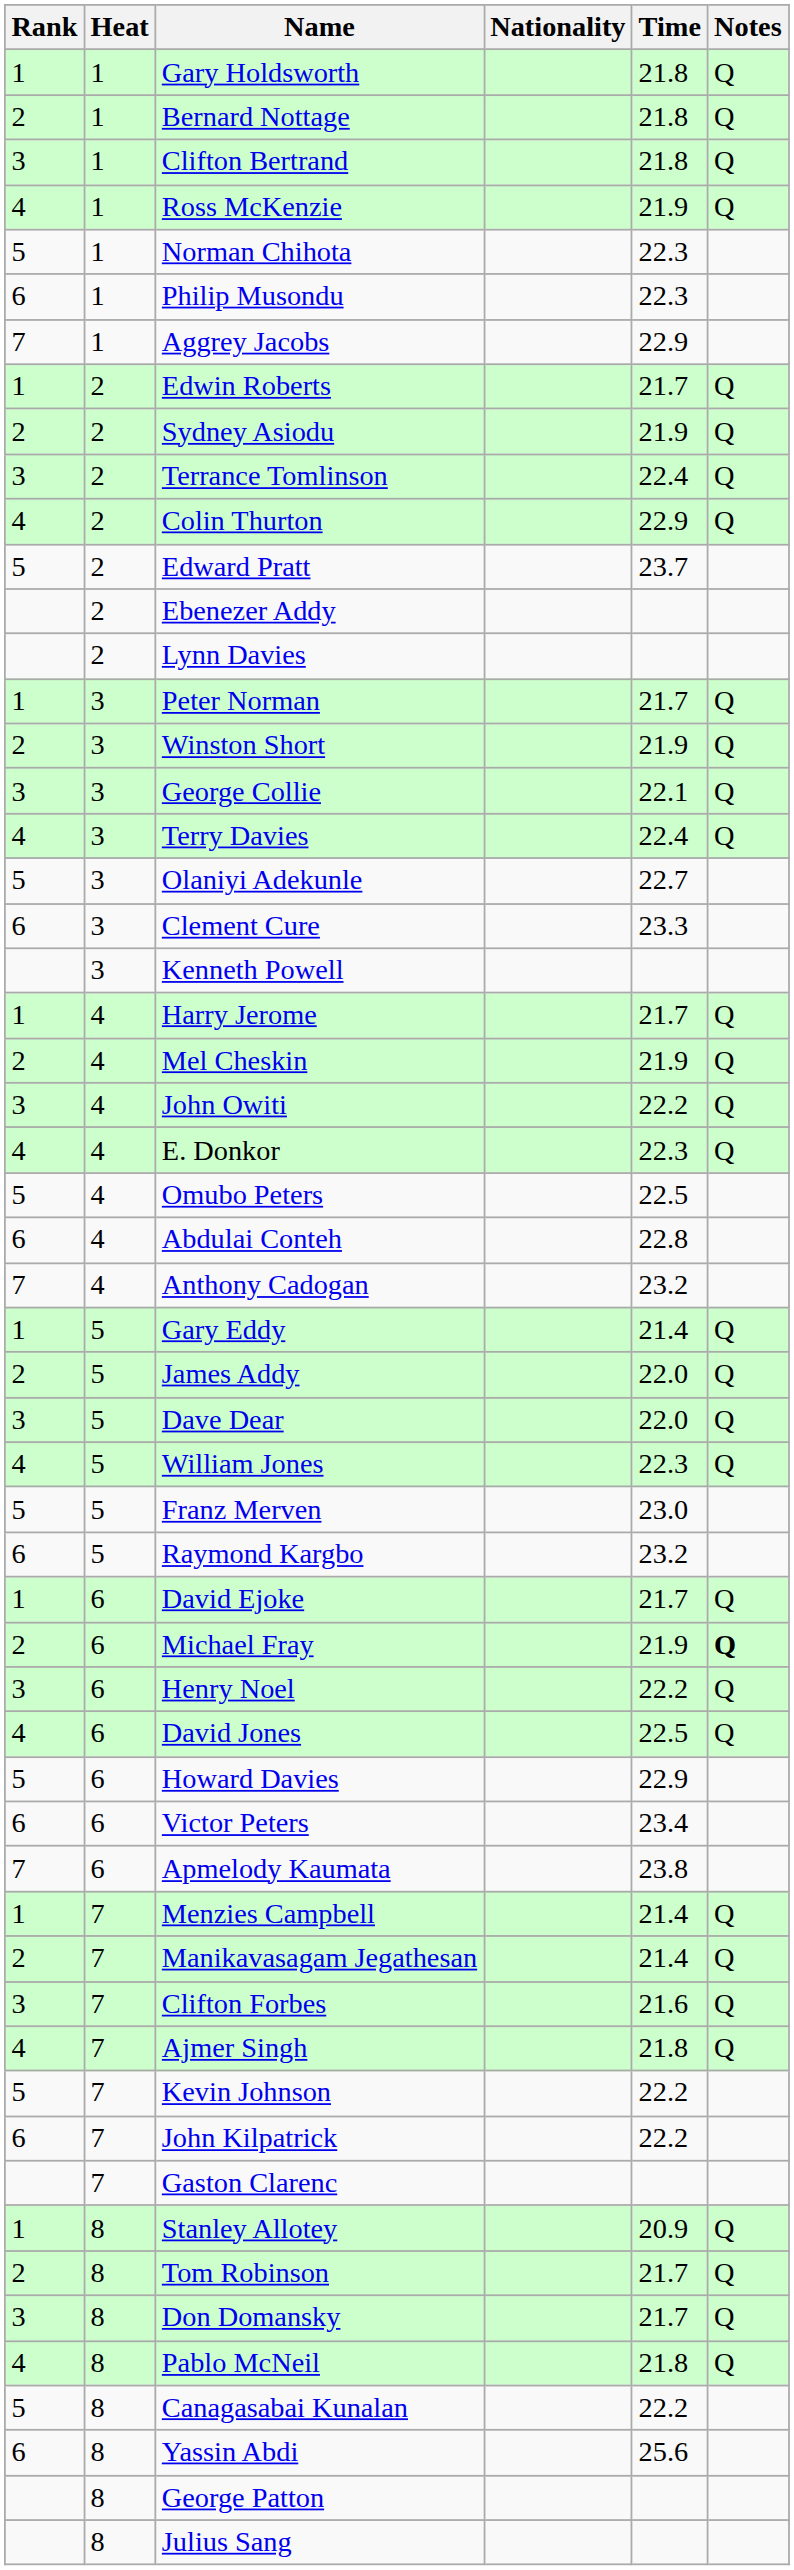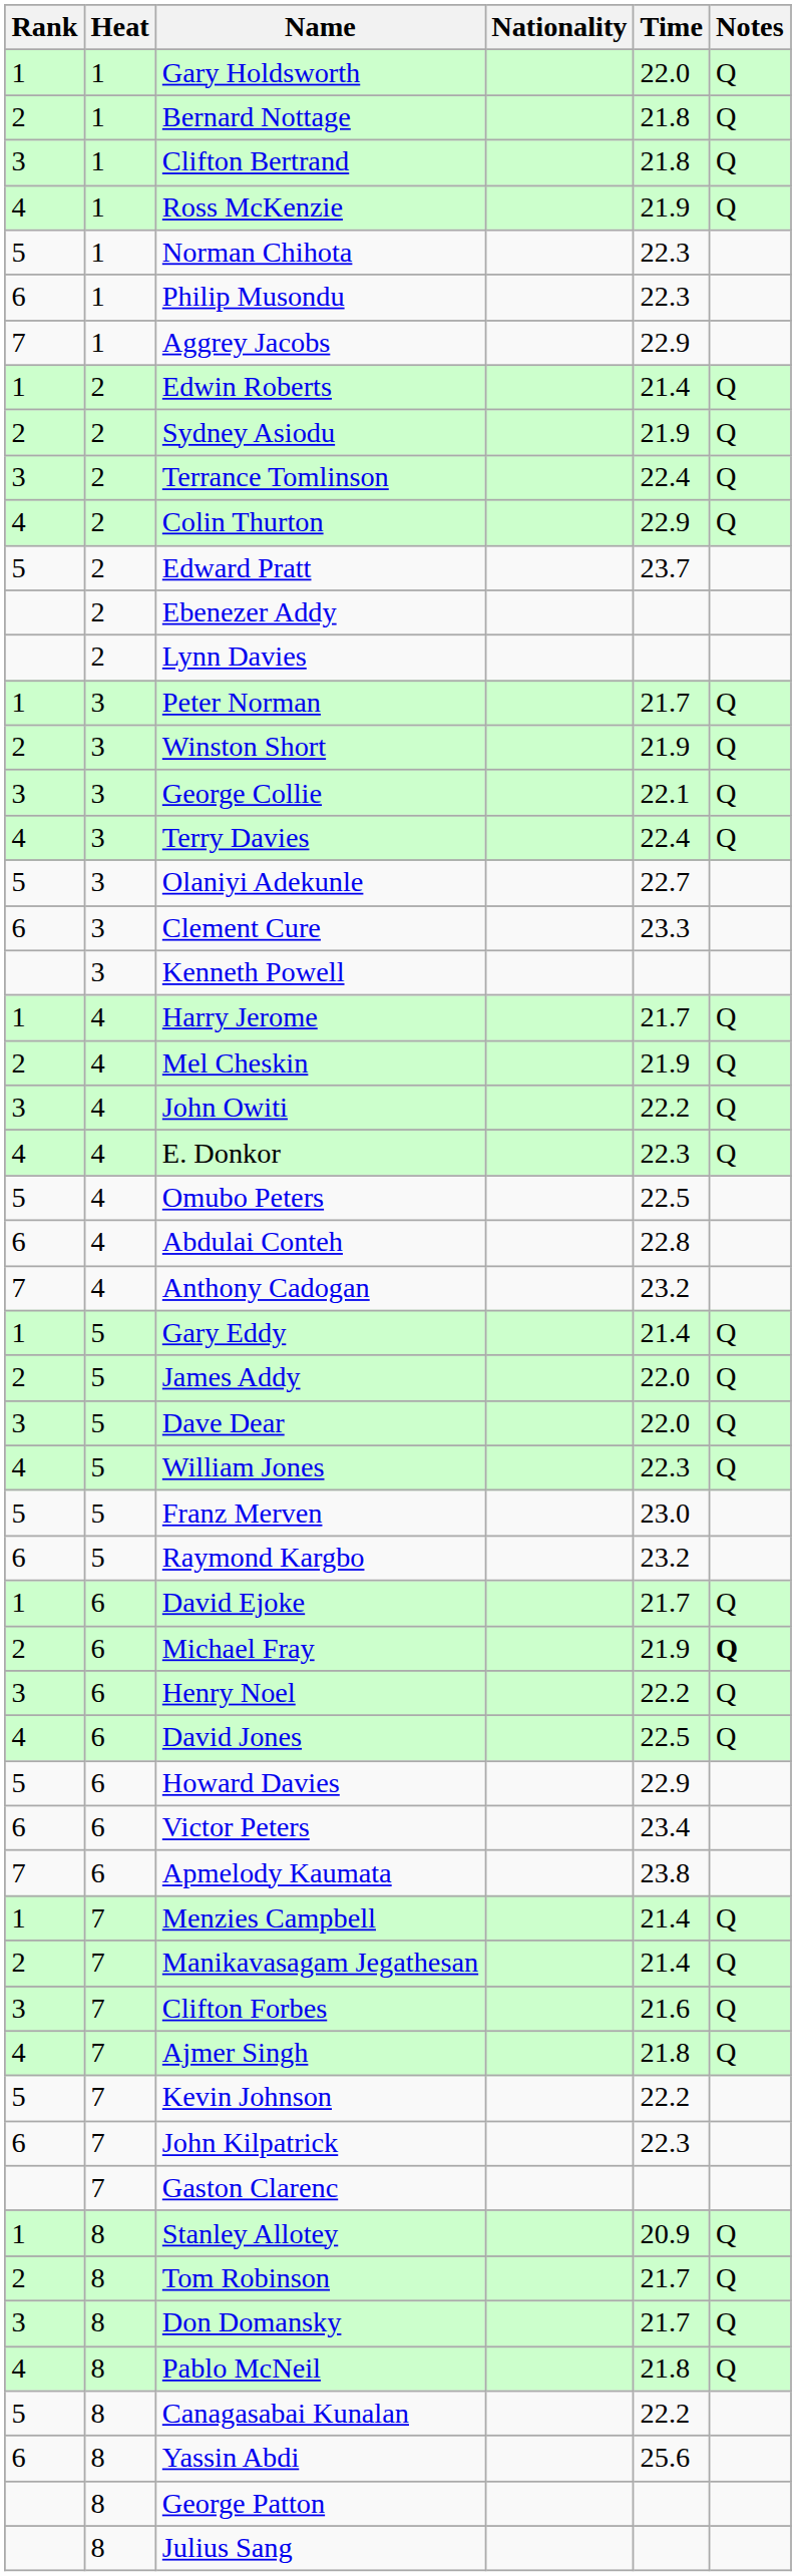Gary Holdsworth | Time: 21.8 -> 22.0
Edwin Roberts | Time: 21.7 -> 21.4
John Kilpatrick | Time: 22.2 -> 22.3
